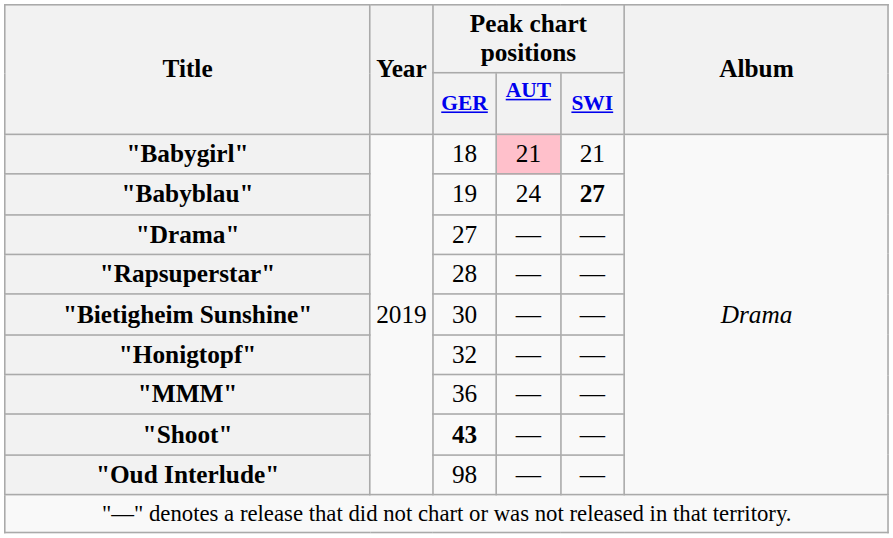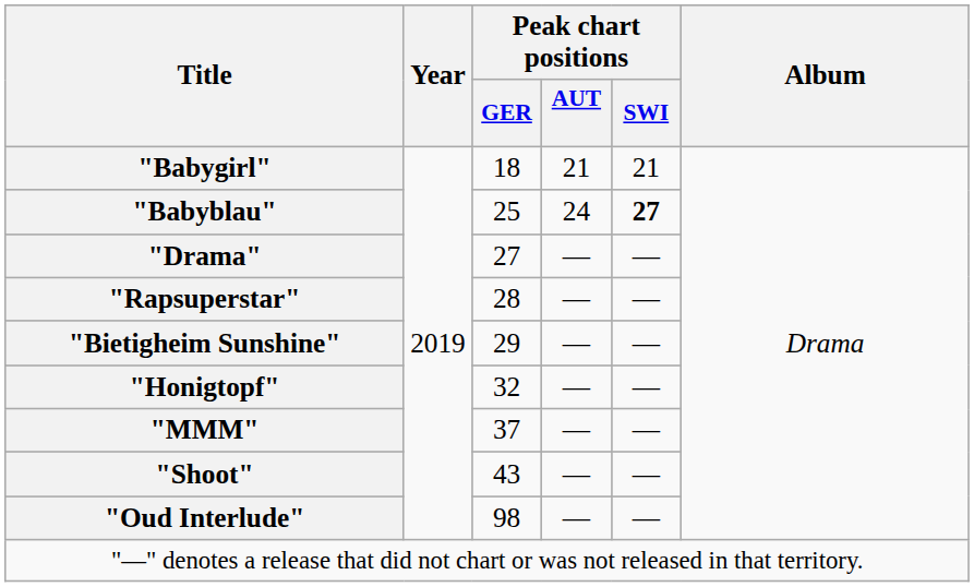"Babygirl" | Peak chart positions / AUT: pink background -> no background
"Babyblau" | Peak chart positions / GER: 19 -> 25
"Bietigheim Sunshine" | Peak chart positions / GER: 30 -> 29
"MMM" | Peak chart positions / GER: 36 -> 37
"Shoot" | Peak chart positions / GER: bold -> normal
